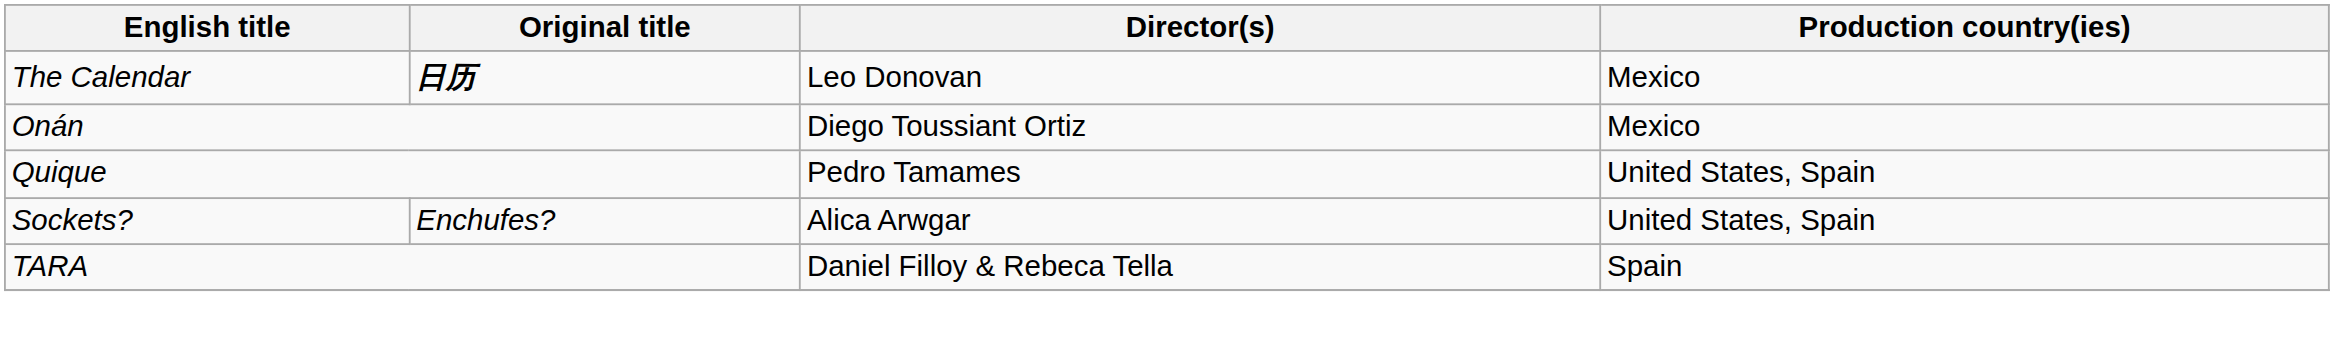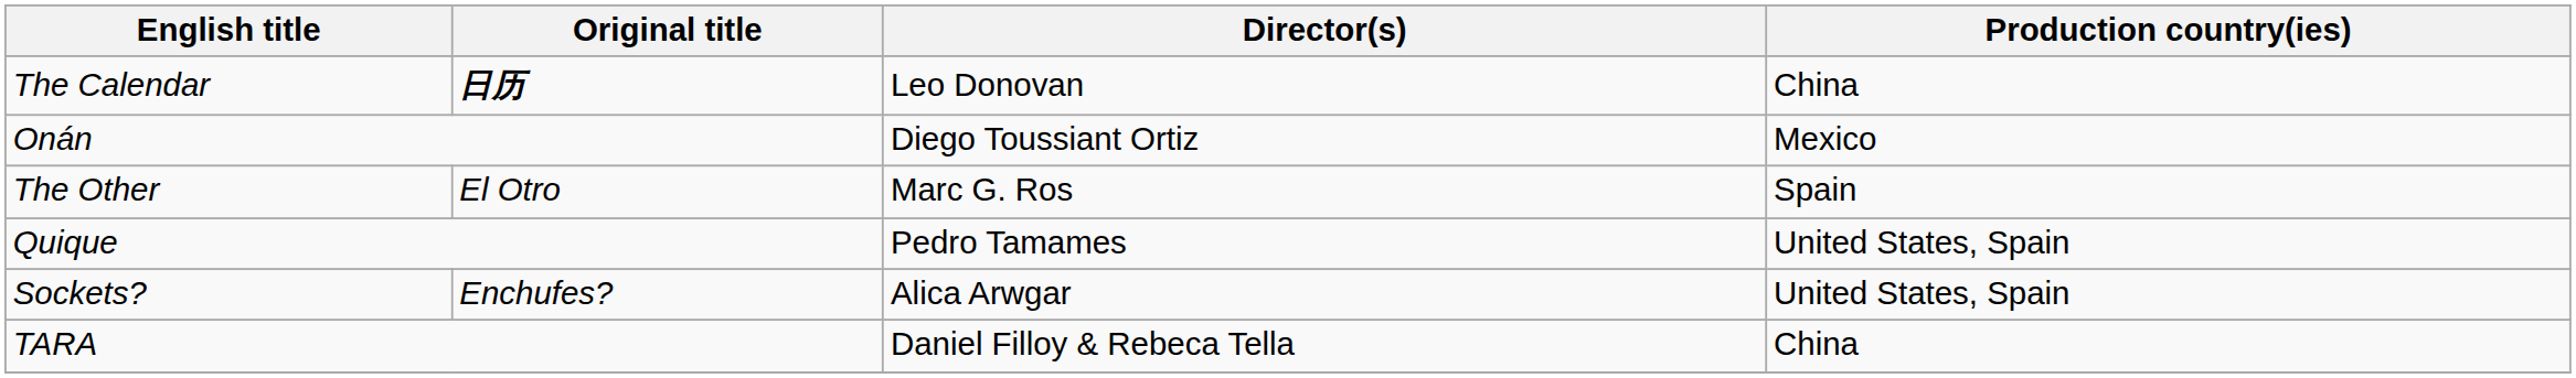The Calendar | Production country(ies): Mexico -> China
+ row: The Other | El Otro | Marc G. Ros | Spain
TARA | Production country(ies): Spain -> China
